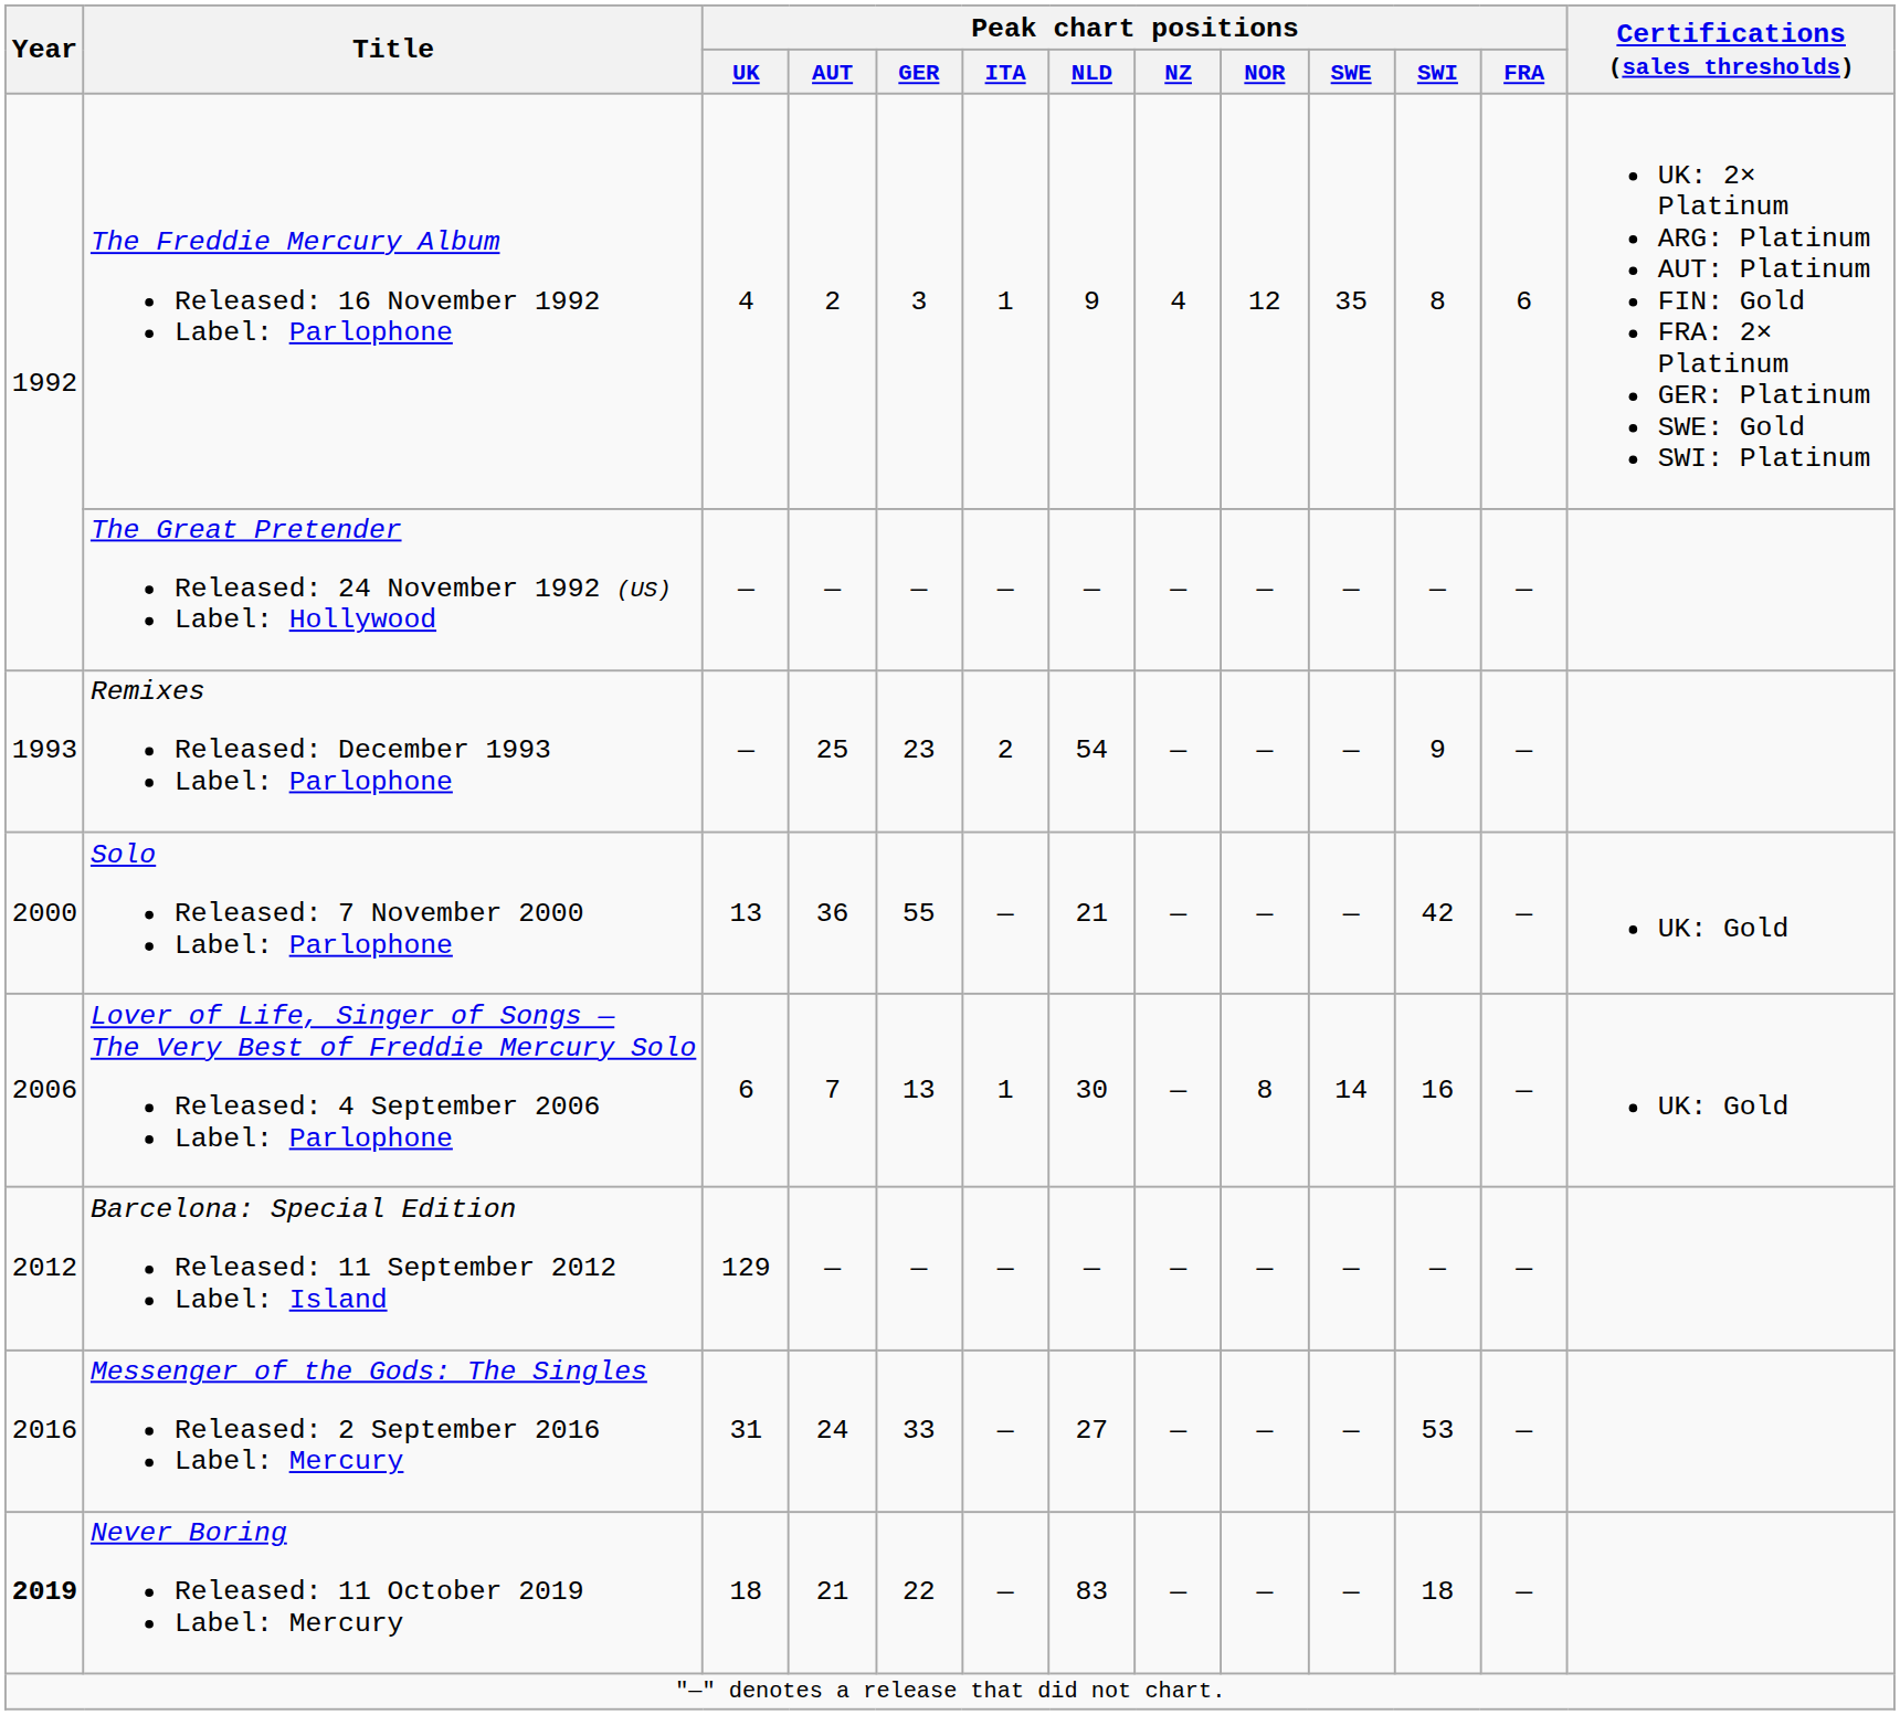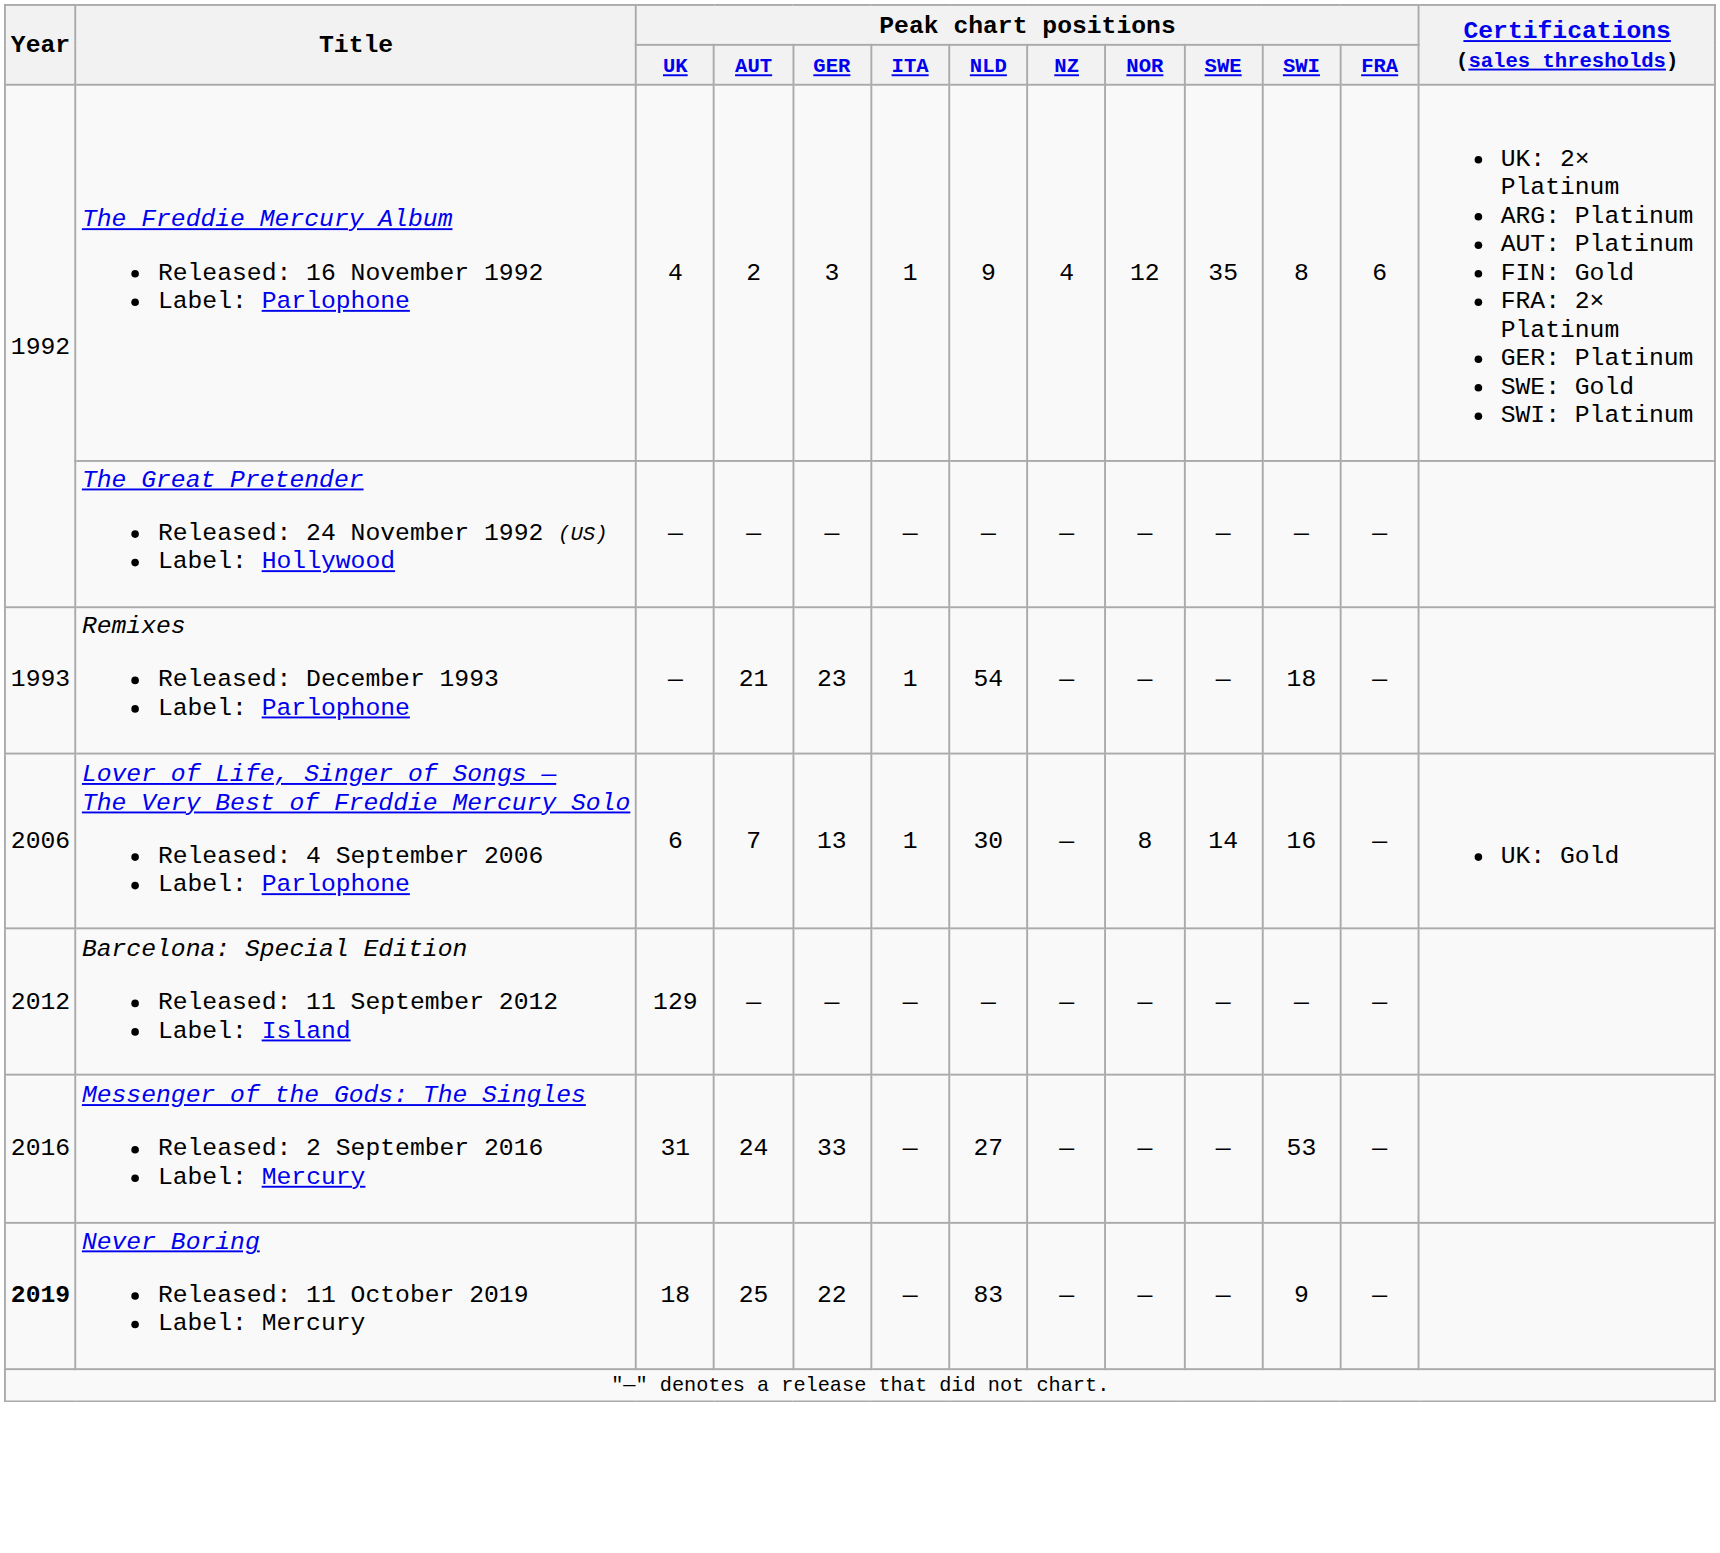Remixes Released: December 1993 Label: Parlophone | Peak chart positions / AUT: 25 -> 21
Remixes Released: December 1993 Label: Parlophone | Peak chart positions / ITA: 2 -> 1
Remixes Released: December 1993 Label: Parlophone | Peak chart positions / SWI: 9 -> 18
- row: 2000 | Solo Released: 7 November 2000 Label: Parlophone | 13 | 36 | 55 | — | 21 | — | — | — | 42 | — | UK: Gold
Never Boring Released: 11 October 2019 Label: Mercury | Peak chart positions / AUT: 21 -> 25
Never Boring Released: 11 October 2019 Label: Mercury | Peak chart positions / SWI: 18 -> 9
